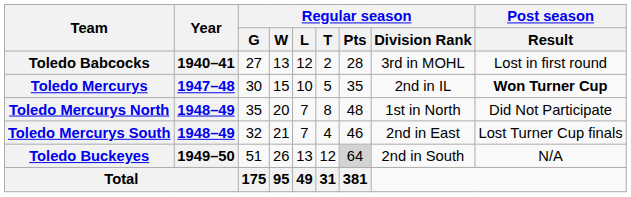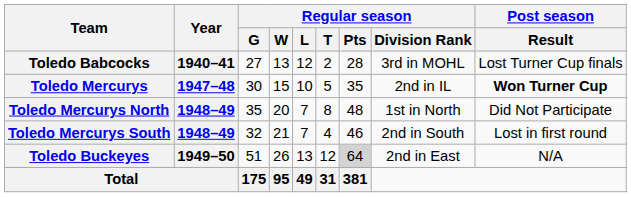Toledo Babcocks | Post season / Result: Lost in first round -> Lost Turner Cup finals
Toledo Mercurys South | Regular season / Division Rank: 2nd in East -> 2nd in South
Toledo Mercurys South | Post season / Result: Lost Turner Cup finals -> Lost in first round
Toledo Buckeyes | Regular season / Division Rank: 2nd in South -> 2nd in East
